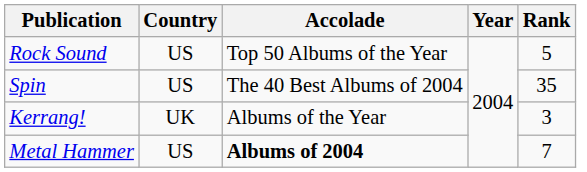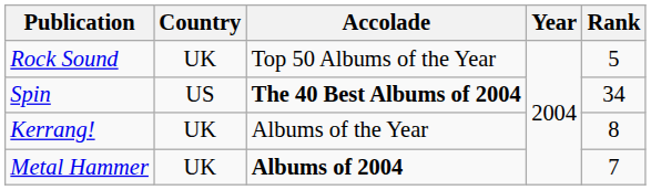Rock Sound | Country: US -> UK
Spin | Accolade: normal -> bold
Spin | Rank: 35 -> 34
Kerrang! | Rank: 3 -> 8
Metal Hammer | Country: US -> UK
